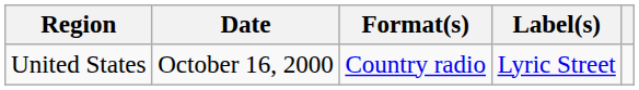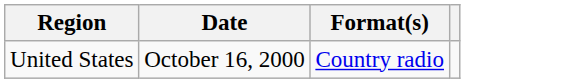- column: Label(s) | Lyric Street
